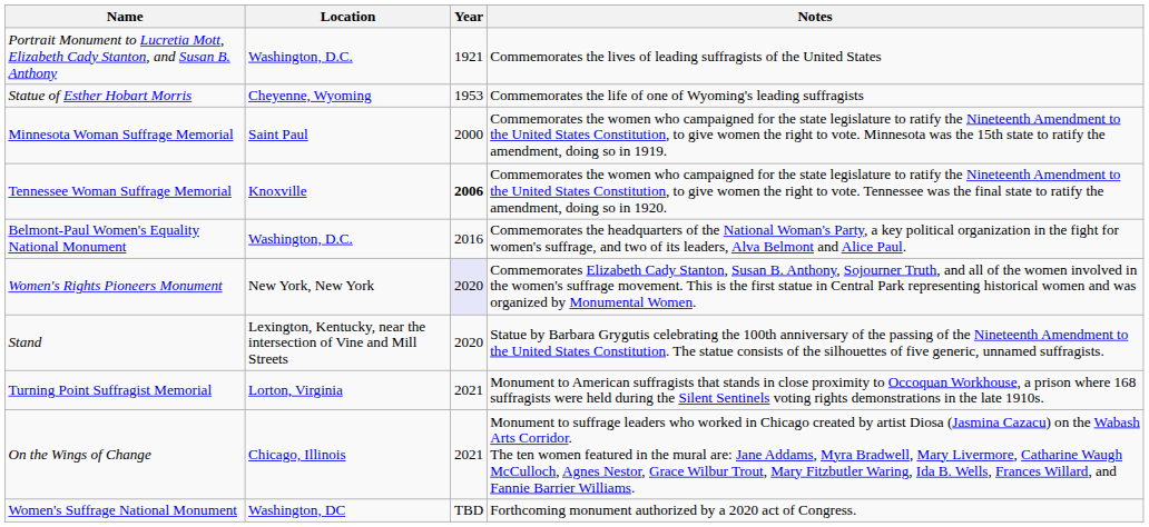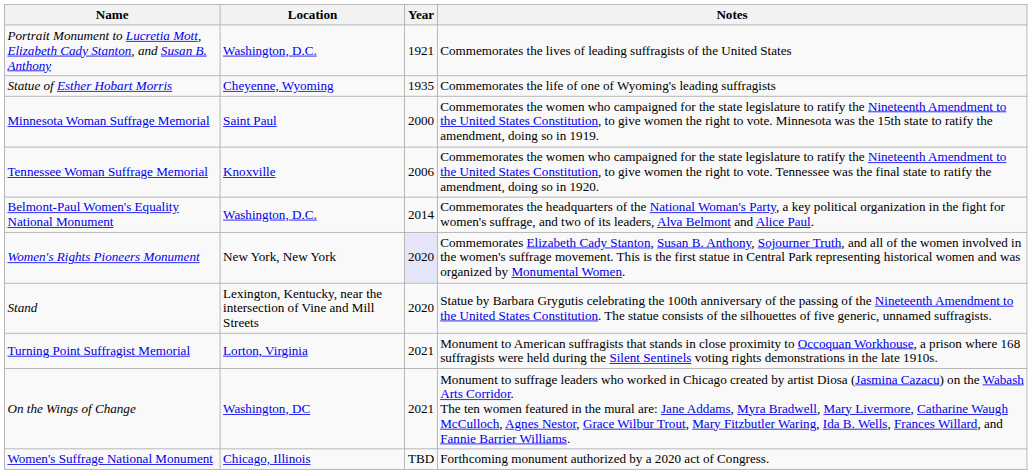Statue of Esther Hobart Morris | Year: 1953 -> 1935
Tennessee Woman Suffrage Memorial | Year: bold -> normal
Belmont-Paul Women's Equality National Monument | Year: 2016 -> 2014
On the Wings of Change | Location: Chicago, Illinois -> Washington, DC
Women's Suffrage National Monument | Location: Washington, DC -> Chicago, Illinois
